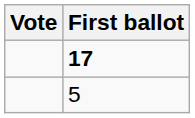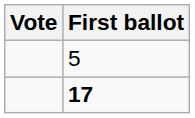rows swapped: 17 <-> 5
